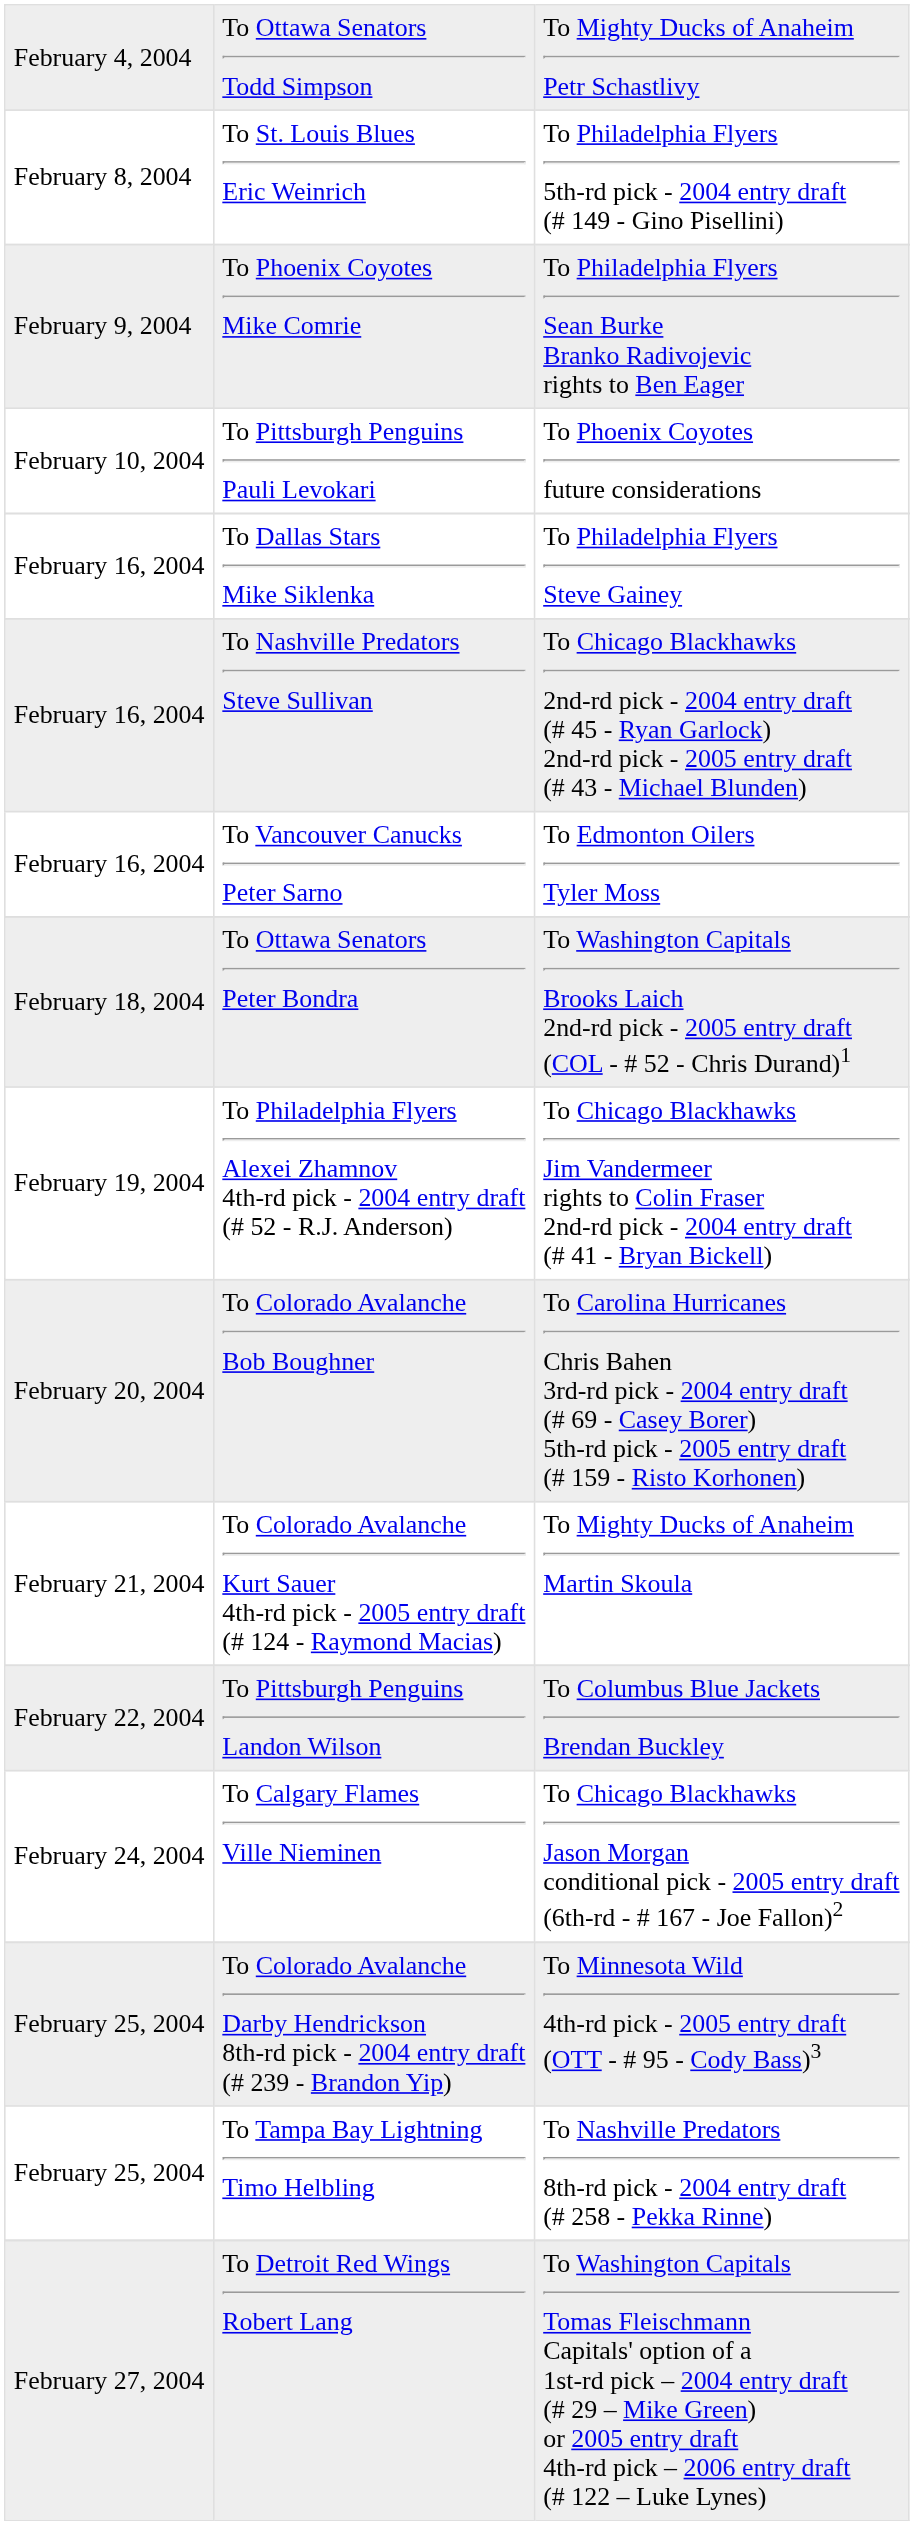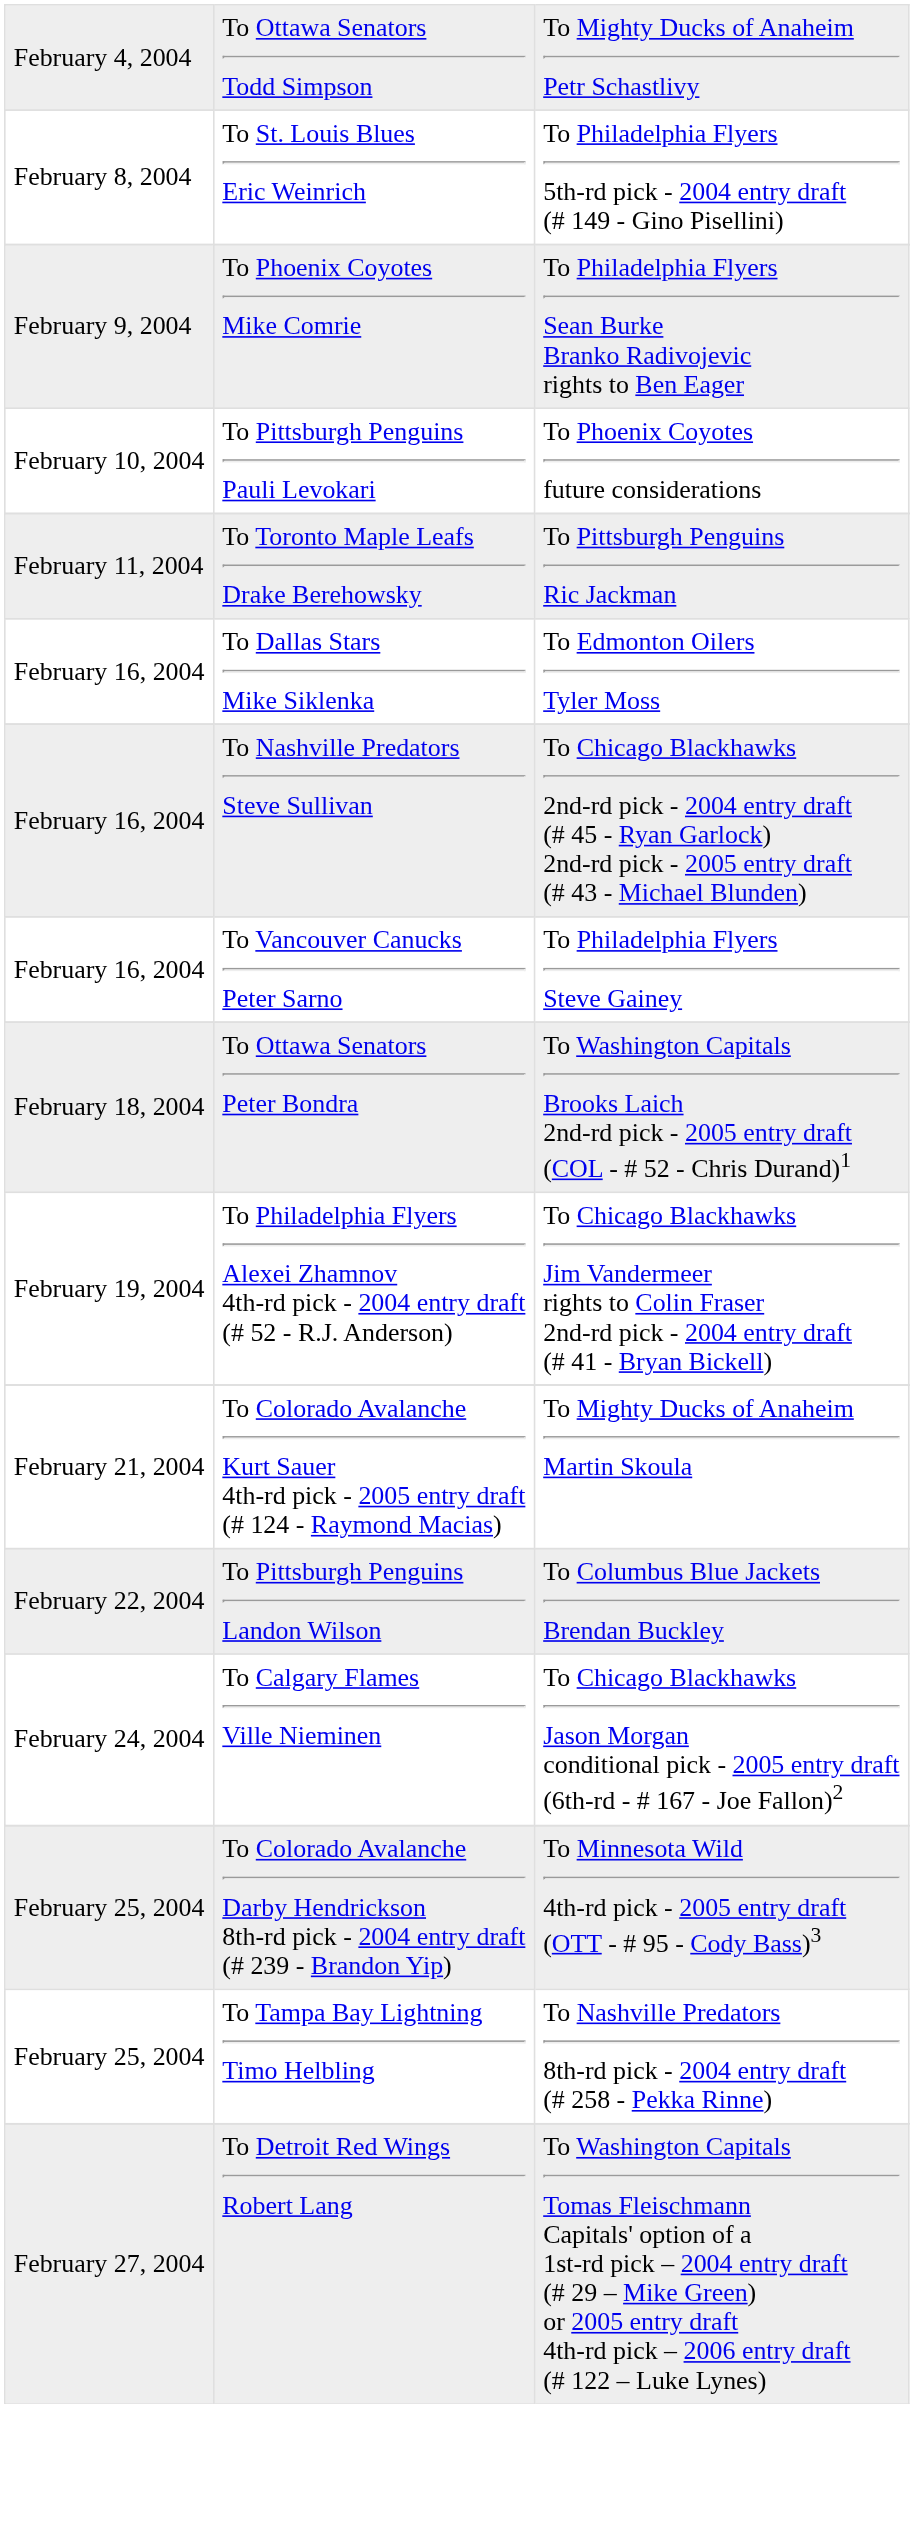+ row: February 11, 2004 | To Toronto Maple Leafs Drake Berehowsky | To Pittsburgh Penguins Ric Jackman
To Dallas Stars Mike Siklenka | column 3: To Philadelphia Flyers Steve Gainey -> To Edmonton Oilers Tyler Moss
To Vancouver Canucks Peter Sarno | column 3: To Edmonton Oilers Tyler Moss -> To Philadelphia Flyers Steve Gainey
- row: February 20, 2004 | To Colorado Avalanche Bob Boughner | To Carolina Hurricanes Chris Bahen 3rd-rd pick - 2004 entry draft (# 69 - Casey Borer) 5th-rd pick - 2005 entry draft (# 159 - Risto Korhonen)
